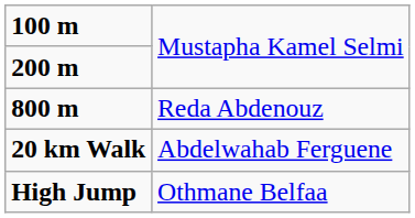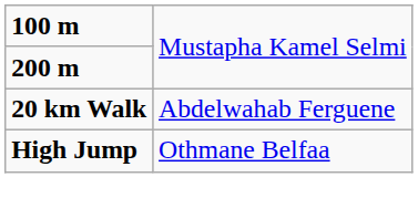- row: 800 m | Reda Abdenouz
